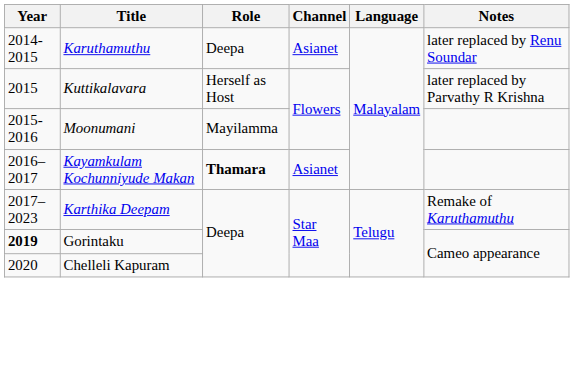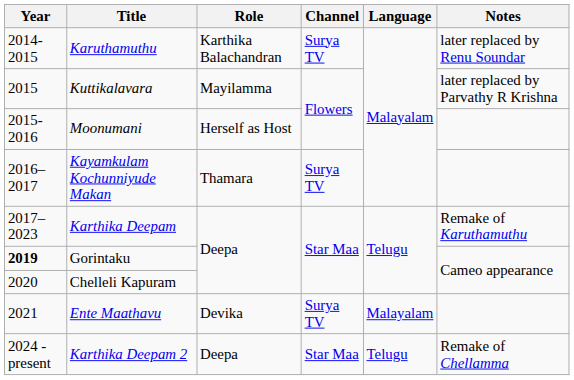Karuthamuthu | Role: Deepa -> Karthika Balachandran
Karuthamuthu | Channel: Asianet -> Surya TV
Kuttikalavara | Role: Herself as Host -> Mayilamma
Moonumani | Role: Mayilamma -> Herself as Host
Kayamkulam Kochunniyude Makan | Role: bold -> normal
Kayamkulam Kochunniyude Makan | Channel: Asianet -> Surya TV
+ row: 2021 | Ente Maathavu | Devika | Surya TV | Malayalam
+ row: 2024 - present | Karthika Deepam 2 | Deepa | Star Maa | Telugu | Remake of Chellamma
